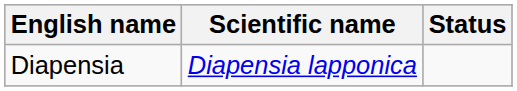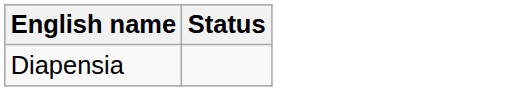- column: Scientific name | Diapensia lapponica
